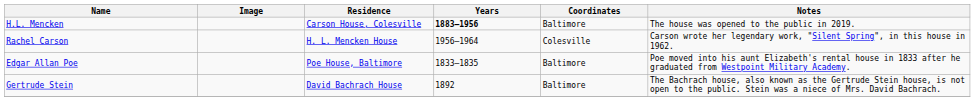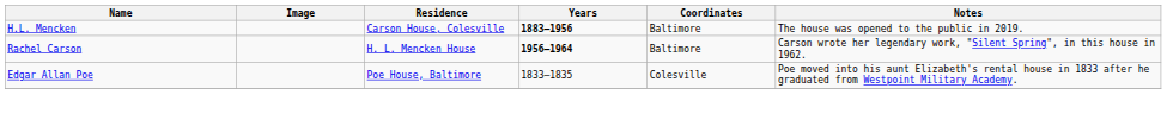Rachel Carson | Years: normal -> bold
Rachel Carson | Coordinates: Colesville -> Baltimore
Edgar Allan Poe | Coordinates: Baltimore -> Colesville
- row: Gertrude Stein | David Bachrach House | 1892 | Baltimore | The Bachrach house, also known as the Gertrude Stein house, is not open to the public. Stein was a niece of Mrs. David Bachrach.
